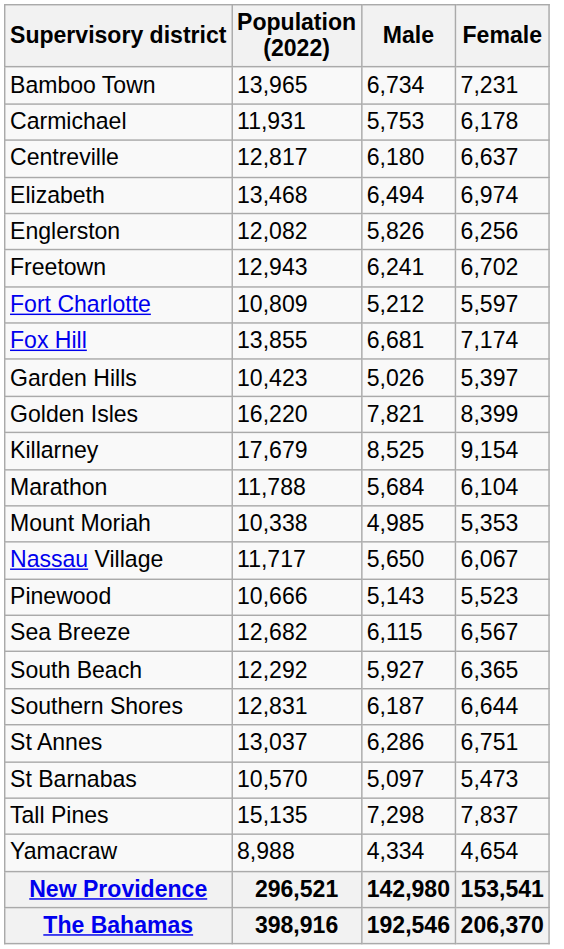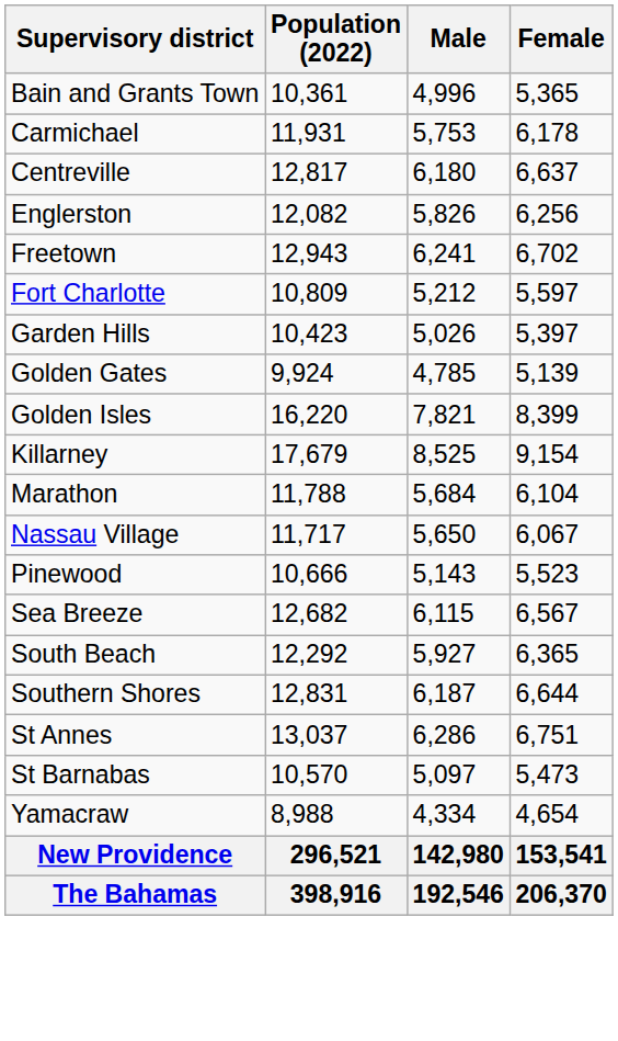+ row: Bain and Grants Town | 10,361 | 4,996 | 5,365
- row: Bamboo Town | 13,965 | 6,734 | 7,231
- row: Elizabeth | 13,468 | 6,494 | 6,974
- row: Fox Hill | 13,855 | 6,681 | 7,174
+ row: Golden Gates | 9,924 | 4,785 | 5,139
- row: Mount Moriah | 10,338 | 4,985 | 5,353
- row: Tall Pines | 15,135 | 7,298 | 7,837
